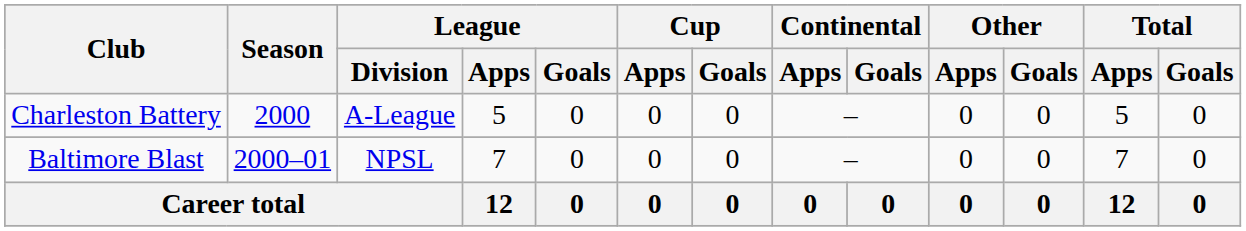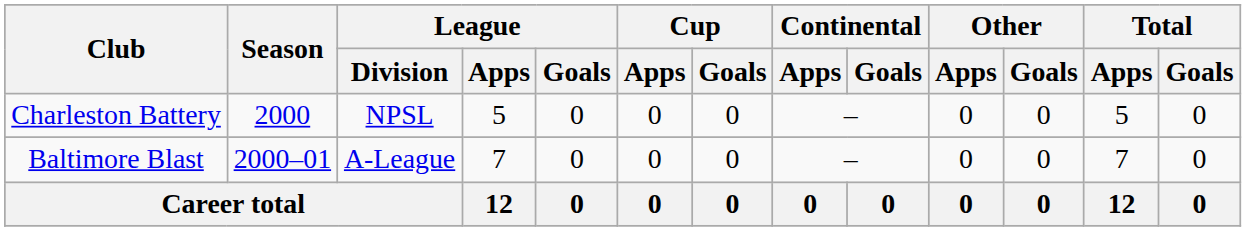Charleston Battery | League / Division: A-League -> NPSL
Baltimore Blast | League / Division: NPSL -> A-League
